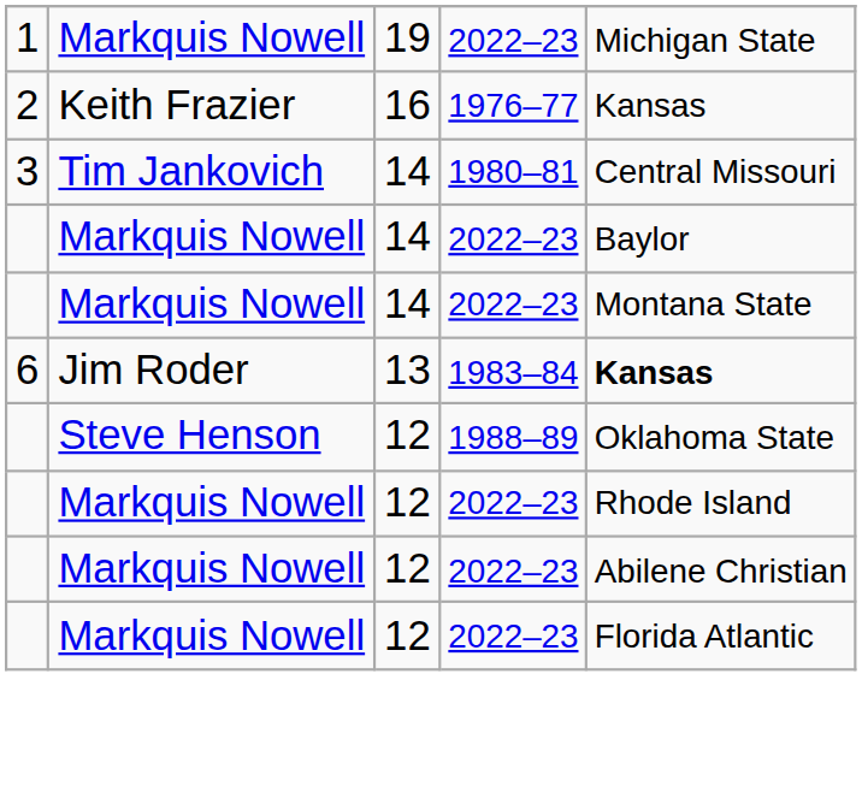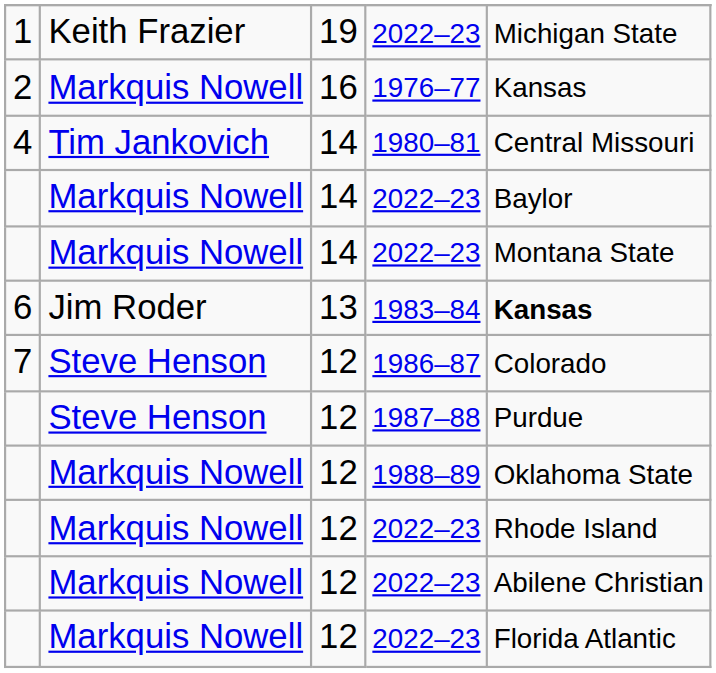19 / 2022–23 | column 2: Markquis Nowell -> Keith Frazier
1976–77 | column 2: Keith Frazier -> Markquis Nowell
1980–81 | column 1: 3 -> 4
+ row: 7 | Steve Henson | 12 | 1986–87 | Colorado
+ row: Steve Henson | 12 | 1987–88 | Purdue
1988–89 | column 2: Steve Henson -> Markquis Nowell
